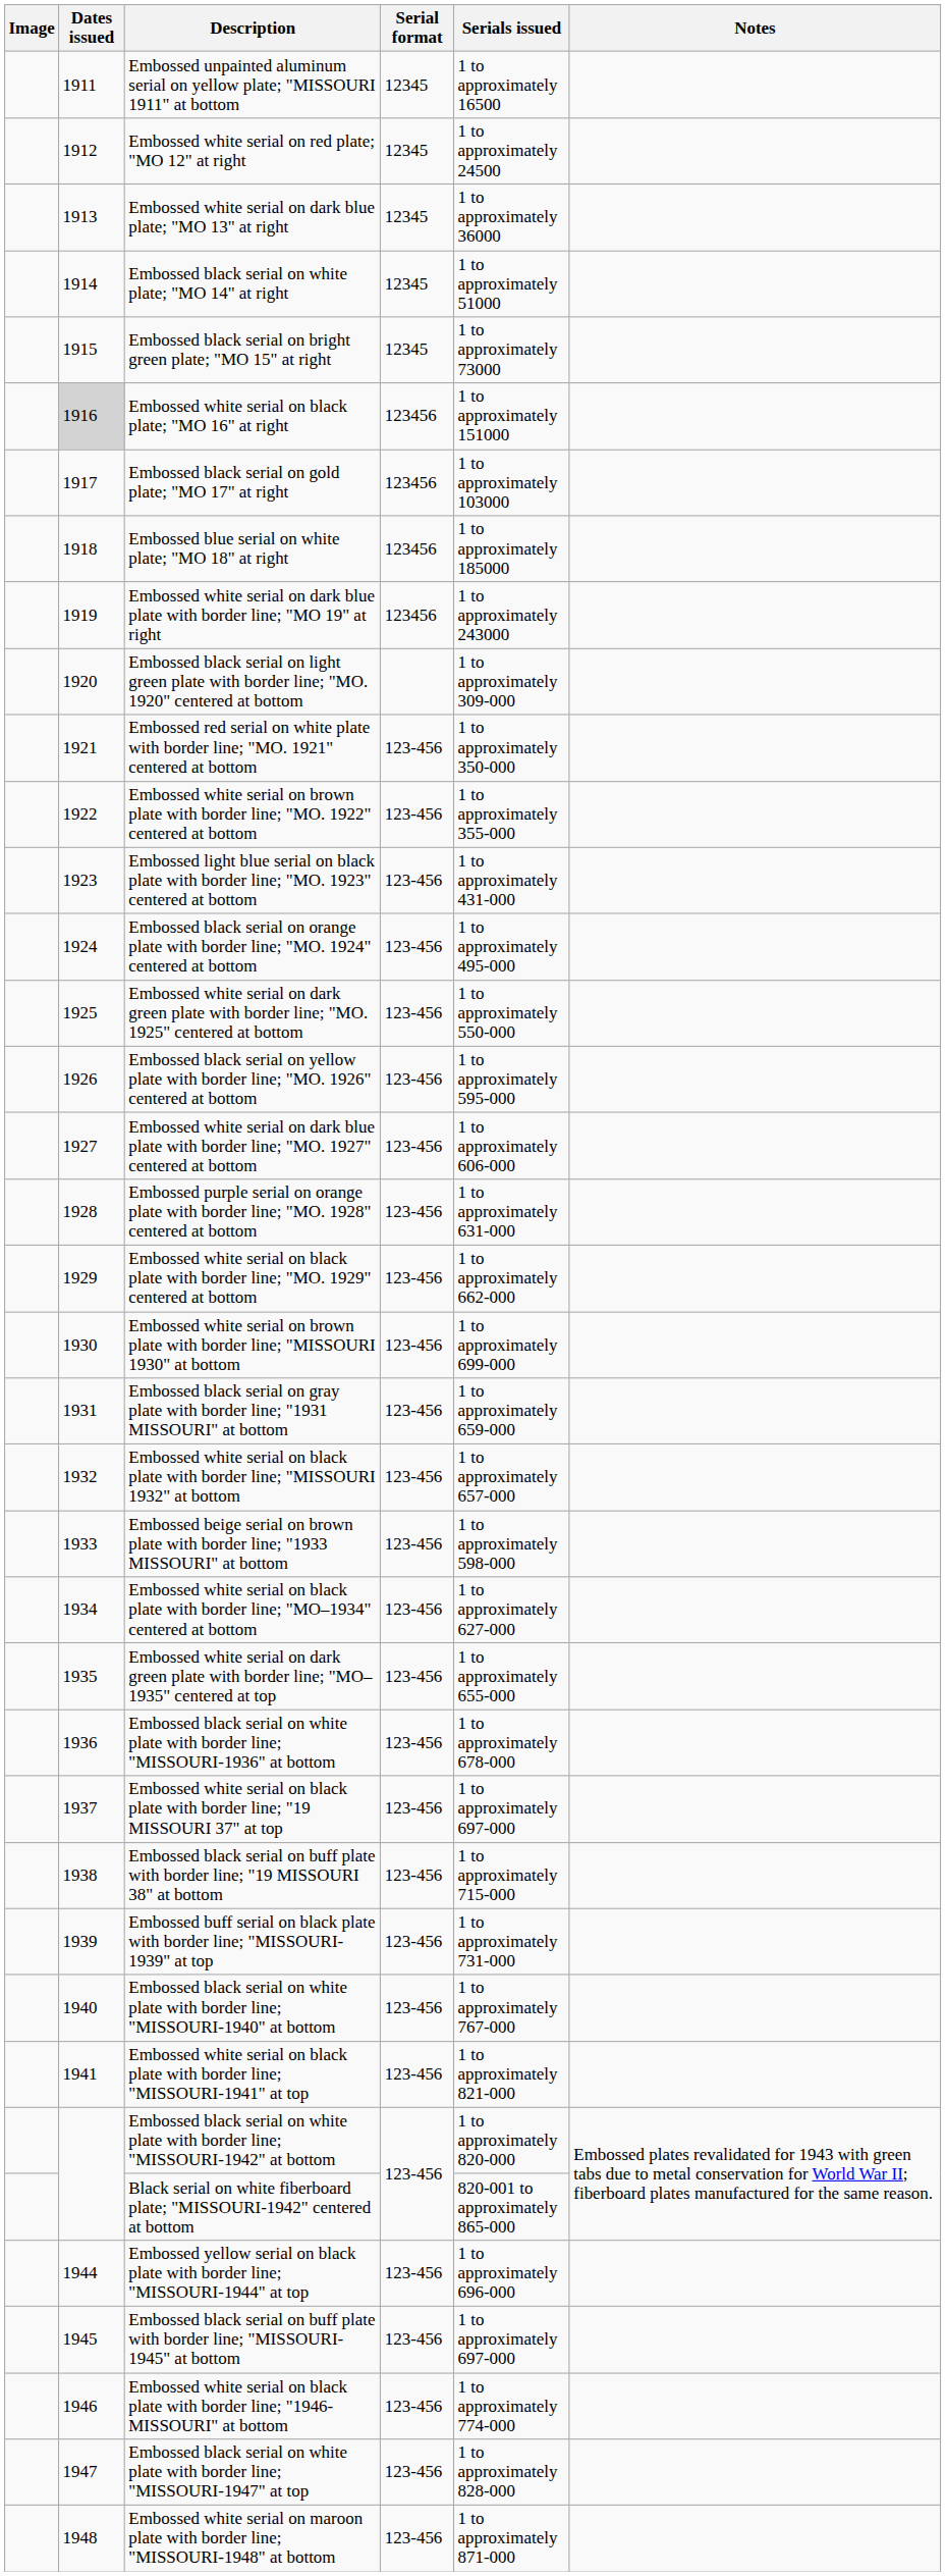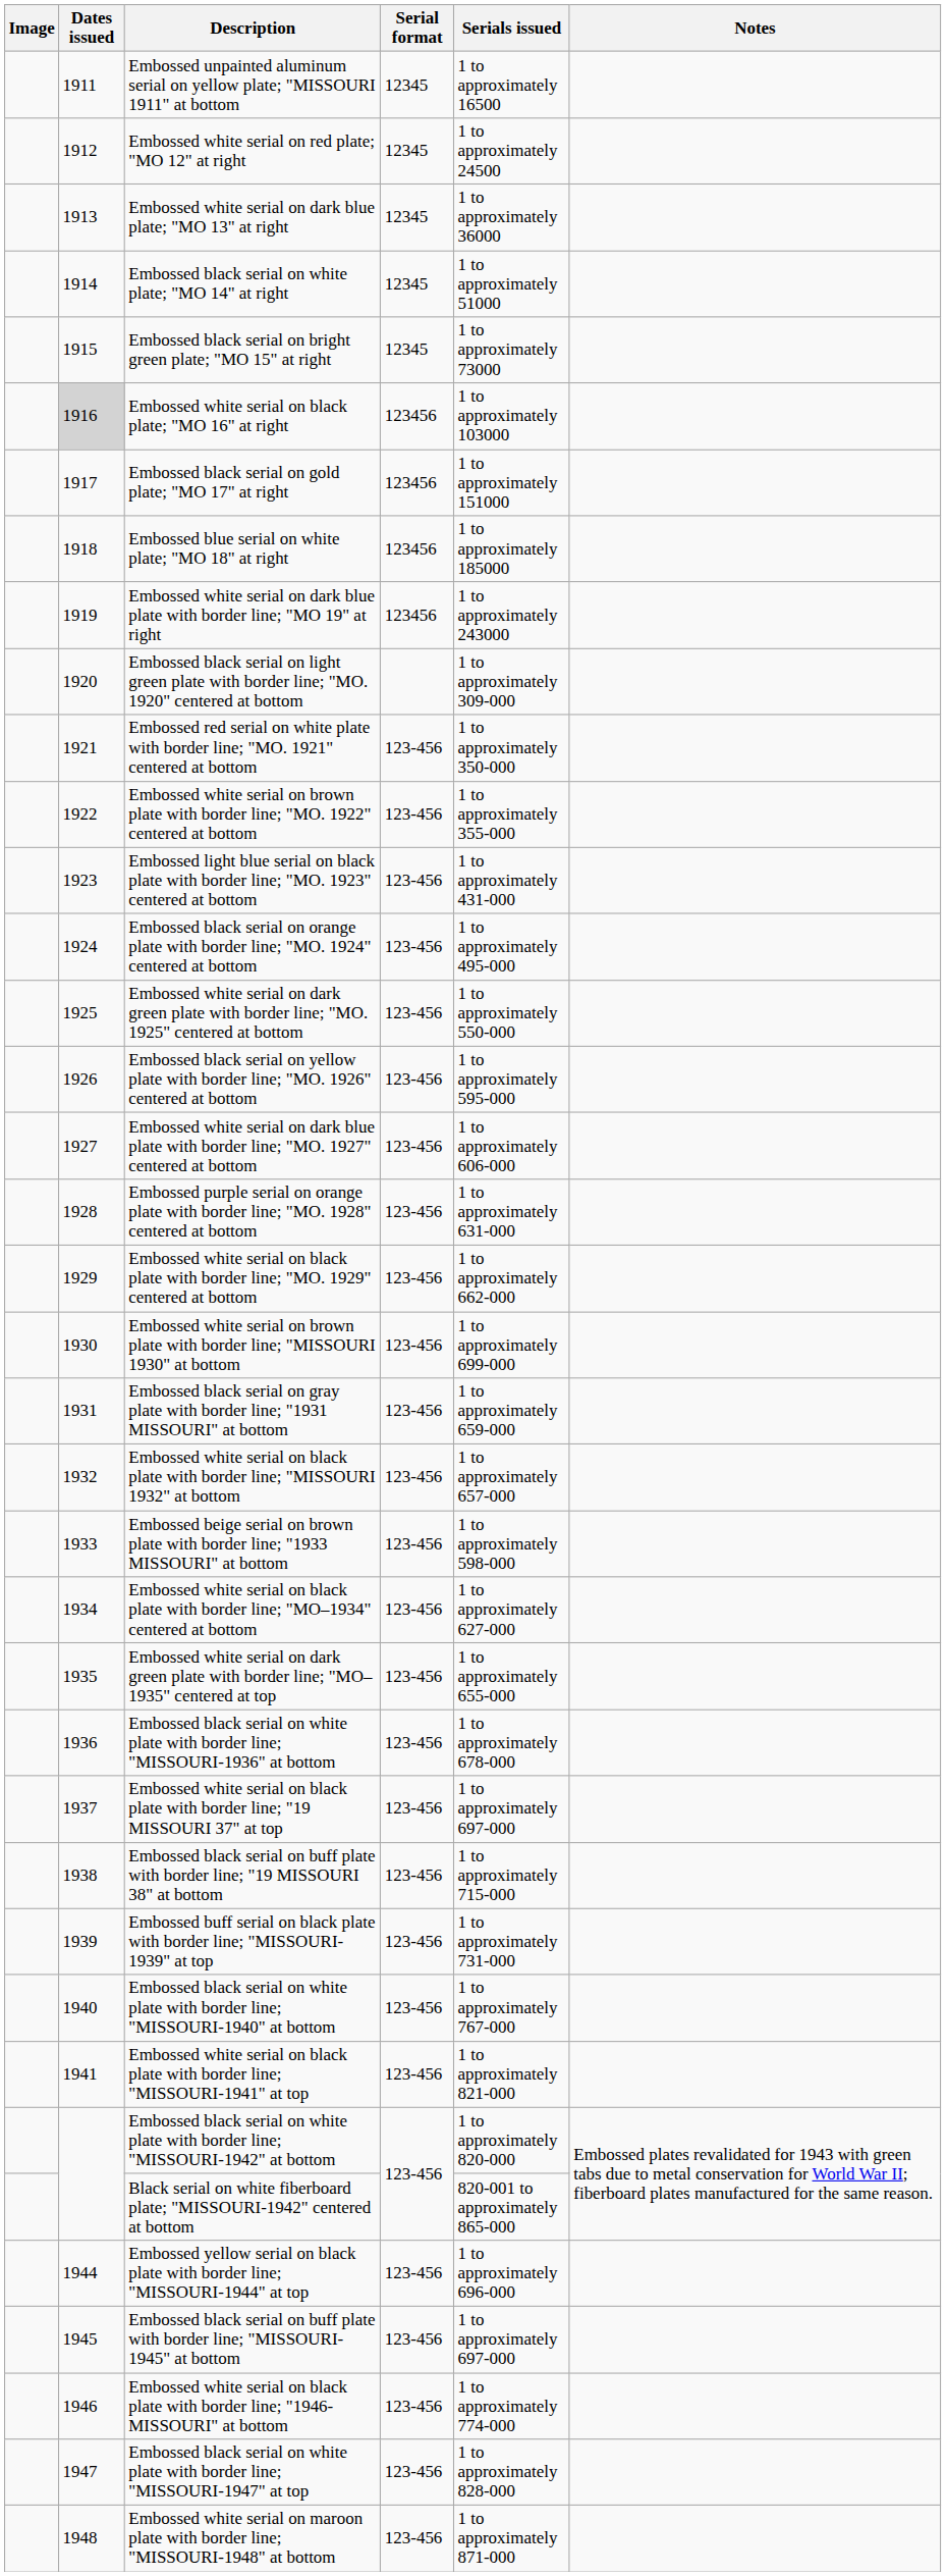Embossed white serial on black plate; "MO 16" at right | Serials issued: 1 to approximately 151000 -> 1 to approximately 103000
Embossed black serial on gold plate; "MO 17" at right | Serials issued: 1 to approximately 103000 -> 1 to approximately 151000
